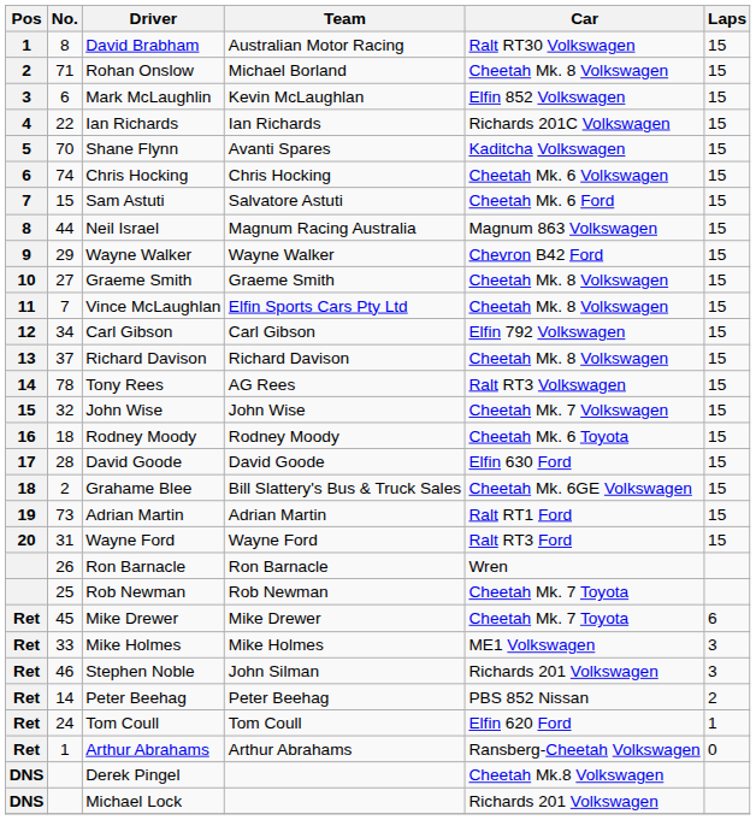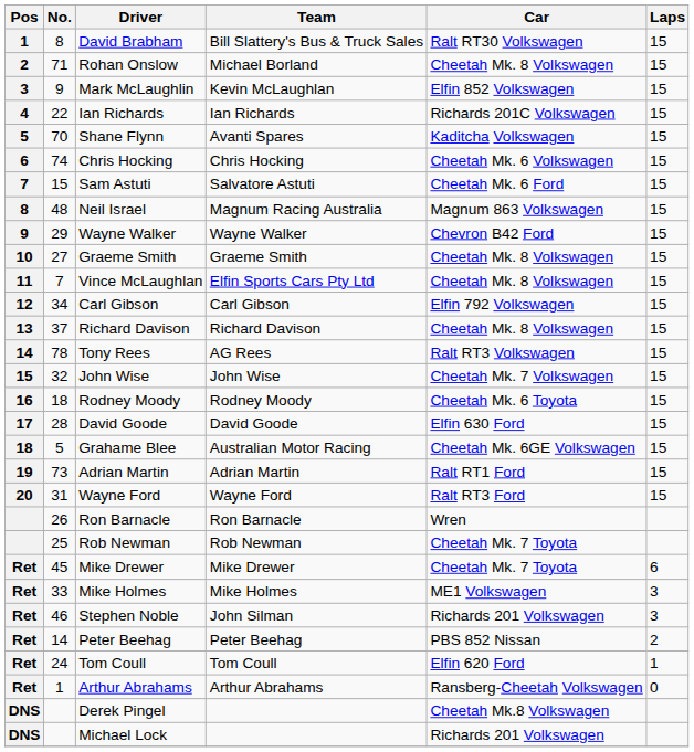David Brabham | Team: Australian Motor Racing -> Bill Slattery's Bus & Truck Sales
Mark McLaughlin | No.: 6 -> 9
Neil Israel | No.: 44 -> 48
Grahame Blee | No.: 2 -> 5
Grahame Blee | Team: Bill Slattery's Bus & Truck Sales -> Australian Motor Racing
